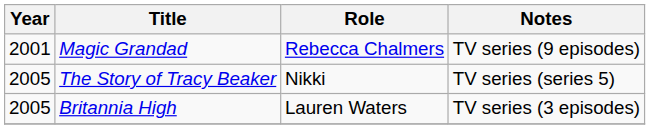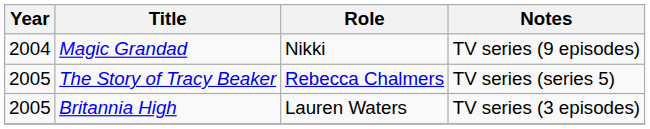Magic Grandad | Year: 2001 -> 2004
Magic Grandad | Role: Rebecca Chalmers -> Nikki
The Story of Tracy Beaker | Role: Nikki -> Rebecca Chalmers
